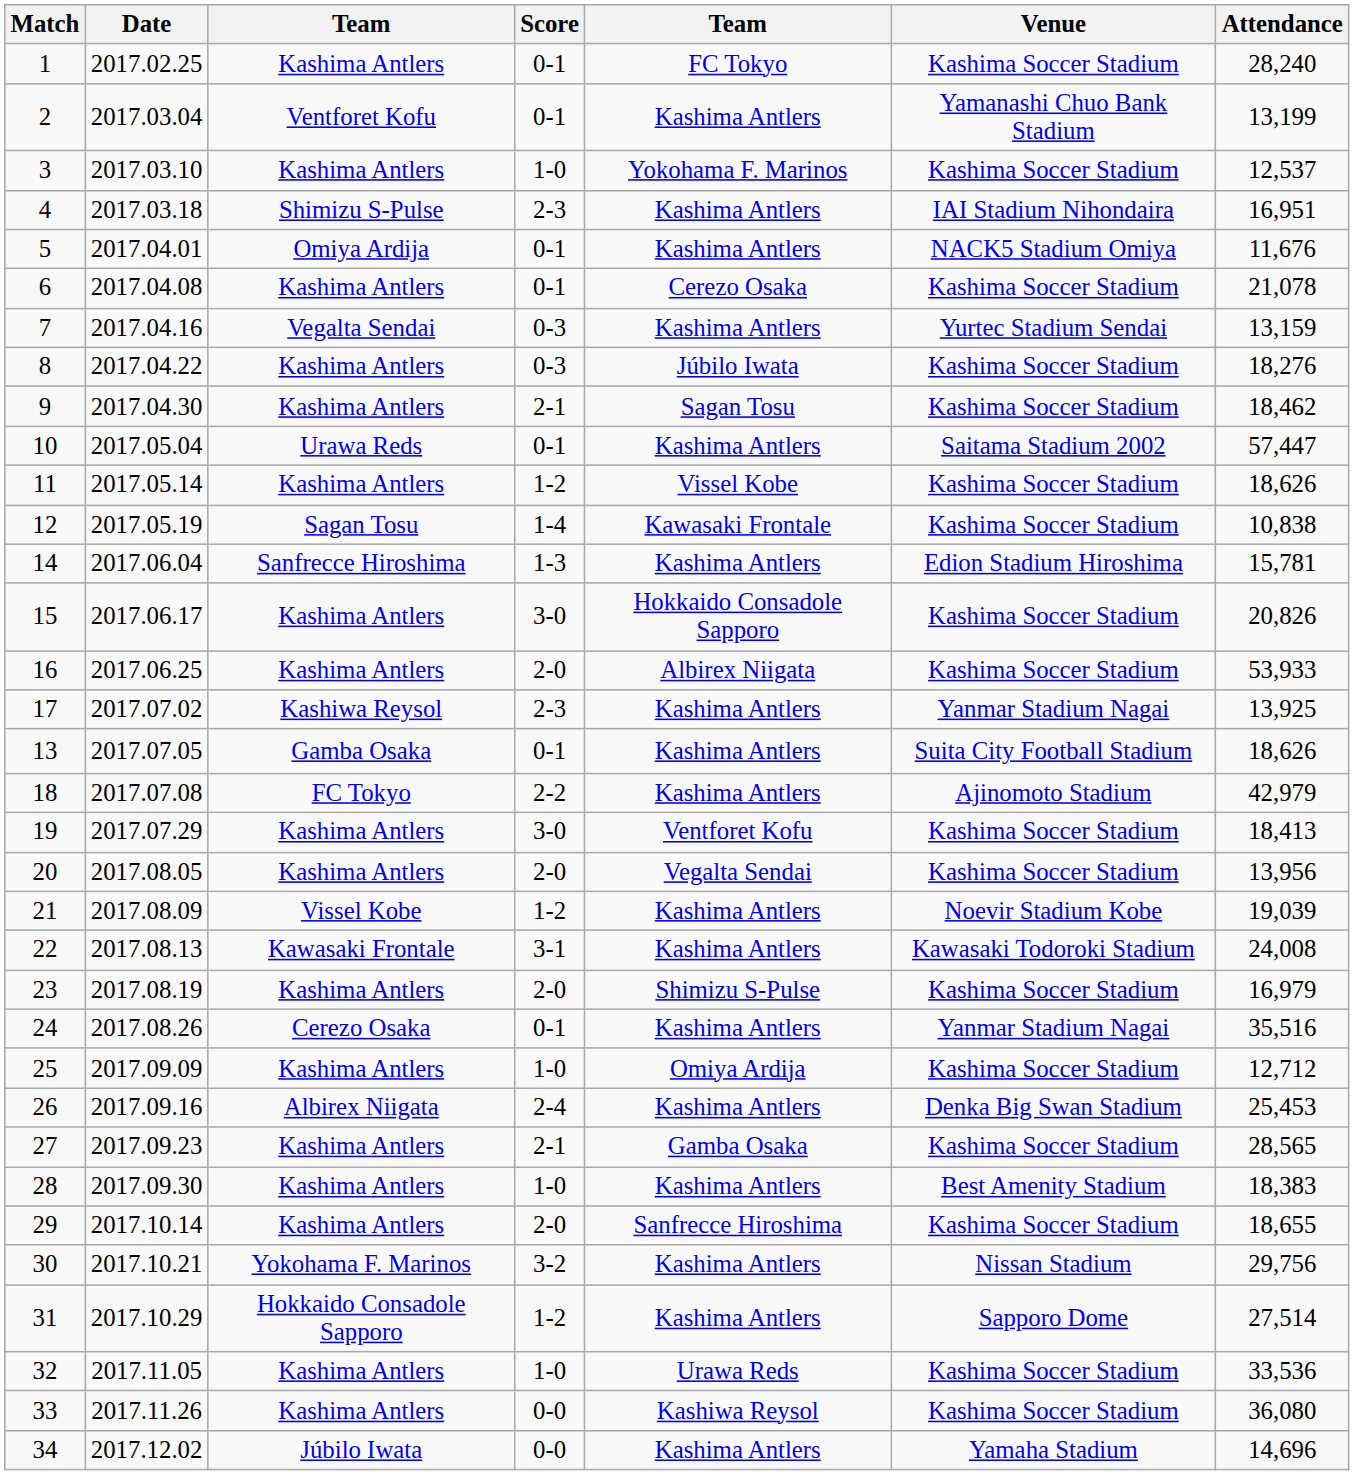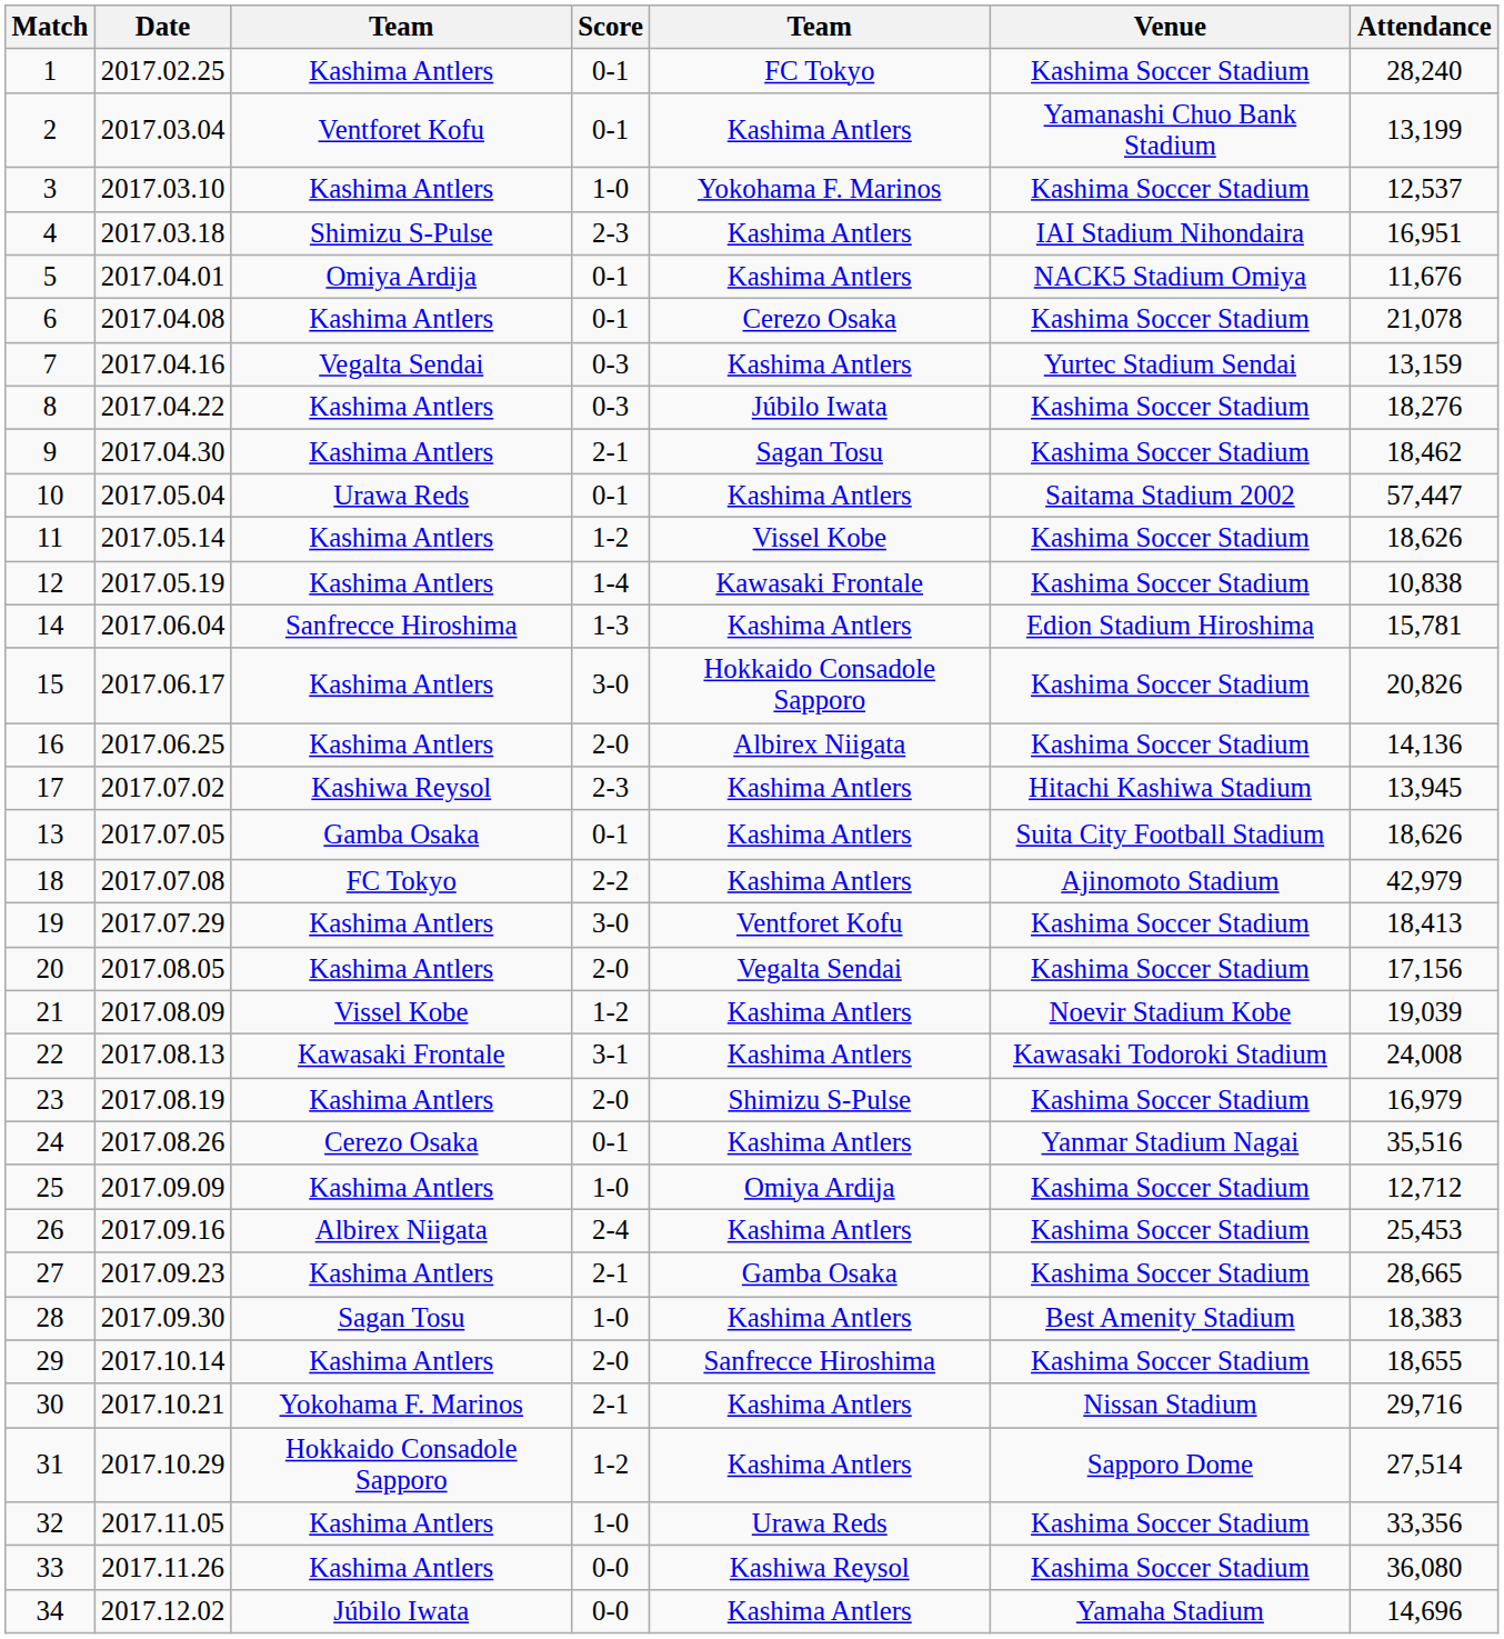12 | column 3: Sagan Tosu -> Kashima Antlers
16 | Attendance: 53,933 -> 14,136
17 | Venue: Yanmar Stadium Nagai -> Hitachi Kashiwa Stadium
17 | Attendance: 13,925 -> 13,945
20 | Attendance: 13,956 -> 17,156
26 | Venue: Denka Big Swan Stadium -> Kashima Soccer Stadium
27 | Attendance: 28,565 -> 28,665
28 | column 3: Kashima Antlers -> Sagan Tosu
30 | Score: 3-2 -> 2-1
30 | Attendance: 29,756 -> 29,716
32 | Attendance: 33,536 -> 33,356
